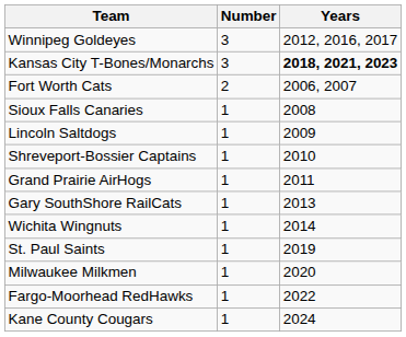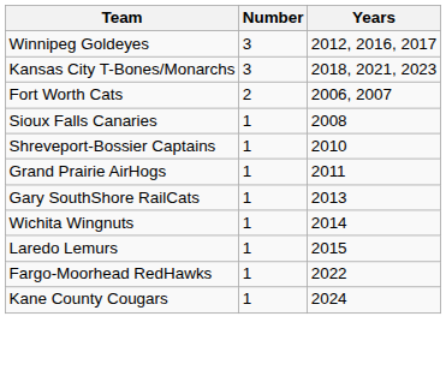Kansas City T-Bones/Monarchs | Years: bold -> normal
- row: Lincoln Saltdogs | 1 | 2009
+ row: Laredo Lemurs | 1 | 2015
- row: St. Paul Saints | 1 | 2019
- row: Milwaukee Milkmen | 1 | 2020
